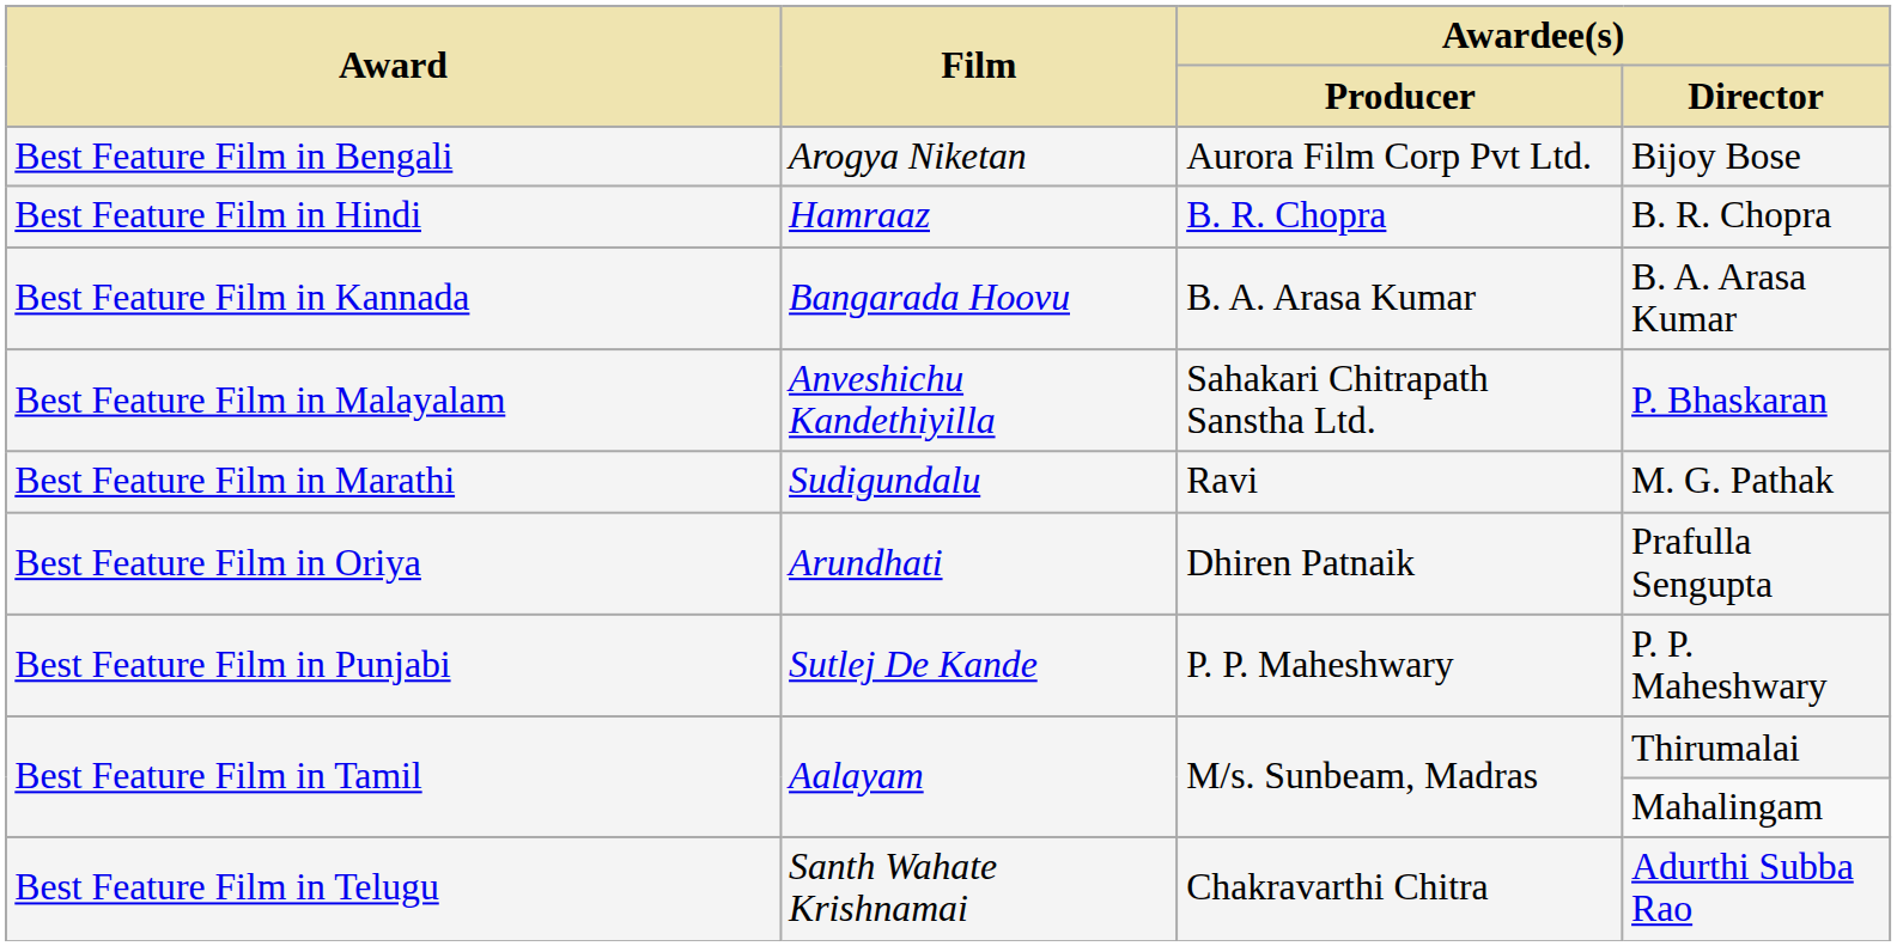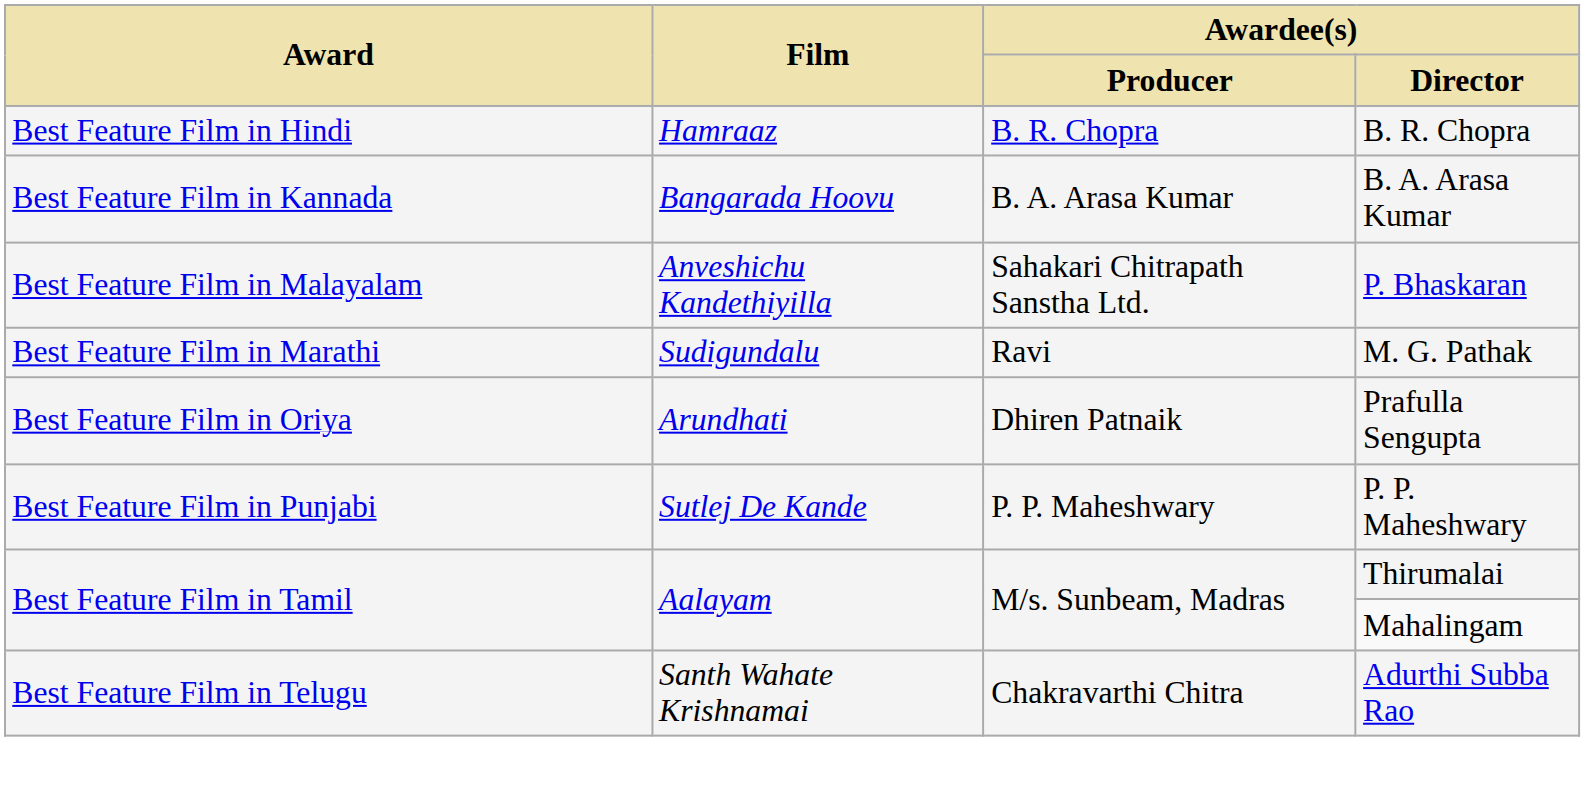- row: Best Feature Film in Bengali | Arogya Niketan | Aurora Film Corp Pvt Ltd. | Bijoy Bose
